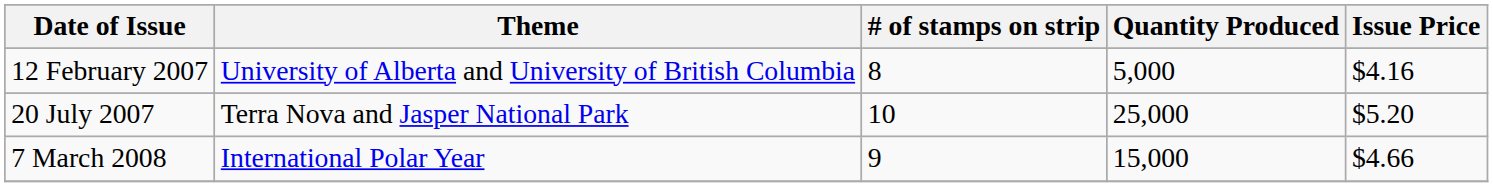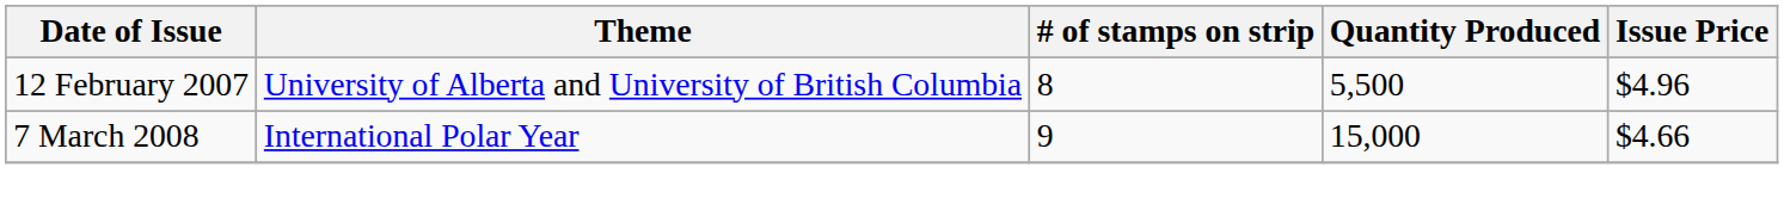12 February 2007 | Quantity Produced: 5,000 -> 5,500
12 February 2007 | Issue Price: $4.16 -> $4.96
- row: 20 July 2007 | Terra Nova and Jasper National Park | 10 | 25,000 | $5.20
